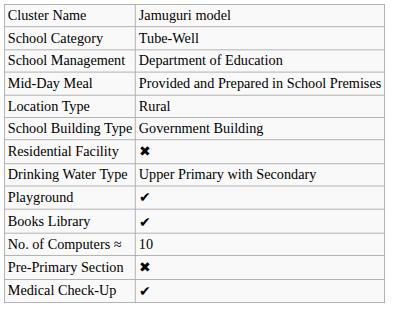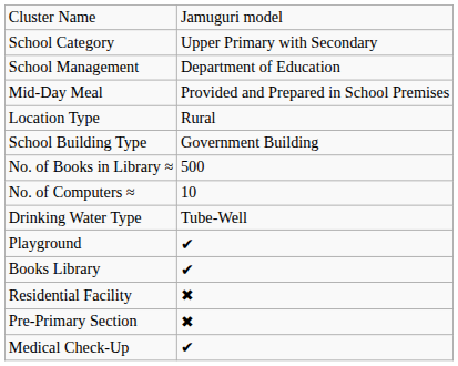School Category | column 2: Tube-Well -> Upper Primary with Secondary
+ row: No. of Books in Library ≈ | 500
rows swapped: No. of Computers ≈ <-> Residential Facility
Drinking Water Type | column 2: Upper Primary with Secondary -> Tube-Well
